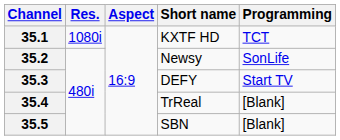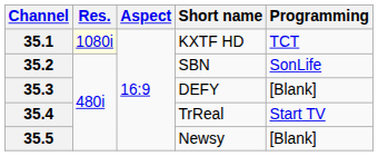35.1 | Res.: no background -> lightyellow background
35.2 | Short name: Newsy -> SBN
35.3 | Programming: Start TV -> [Blank]
35.4 | Programming: [Blank] -> Start TV
35.5 | Short name: SBN -> Newsy
